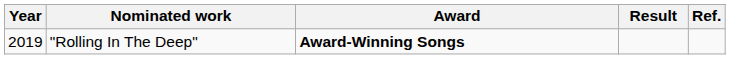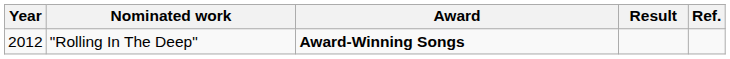"Rolling In The Deep" | Year: 2019 -> 2012
